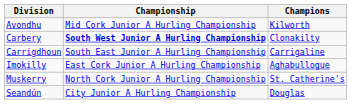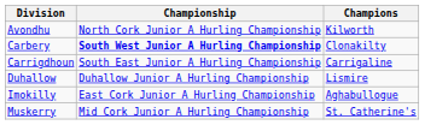Avondhu | Championship: Mid Cork Junior A Hurling Championship -> North Cork Junior A Hurling Championship
+ row: Duhallow | Duhallow Junior A Hurling Championship | Lismire
Muskerry | Championship: North Cork Junior A Hurling Championship -> Mid Cork Junior A Hurling Championship
- row: Seandún | City Junior A Hurling Championship | Douglas
